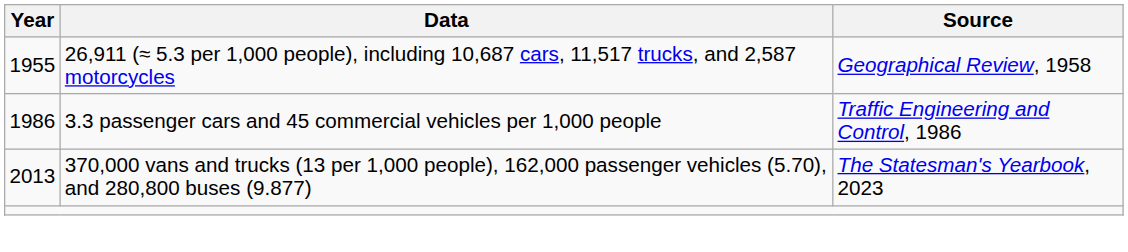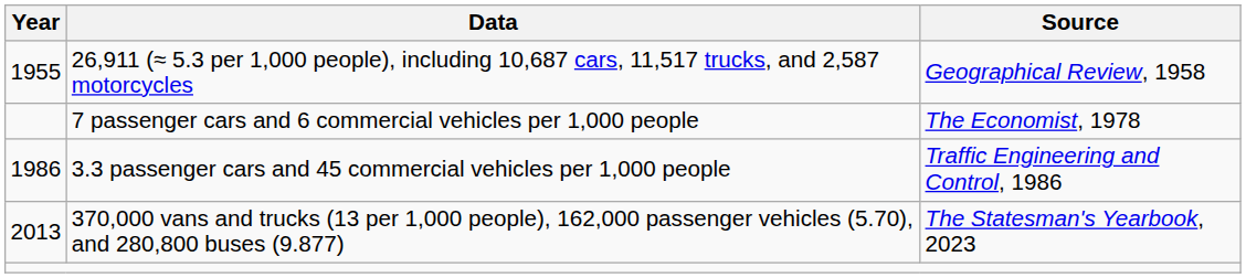+ row: 7 passenger cars and 6 commercial vehicles per 1,000 people | The Economist, 1978
